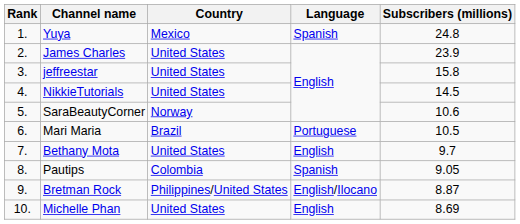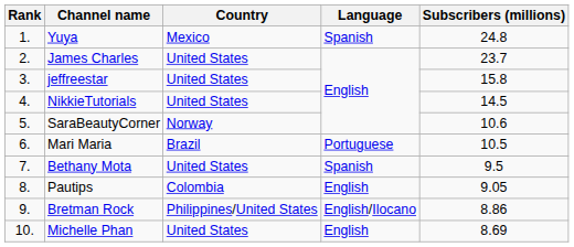James Charles | Subscribers (millions): 23.9 -> 23.7
Bethany Mota | Language: English -> Spanish
Bethany Mota | Subscribers (millions): 9.7 -> 9.5
Pautips | Language: Spanish -> English
Bretman Rock | Subscribers (millions): 8.87 -> 8.86
